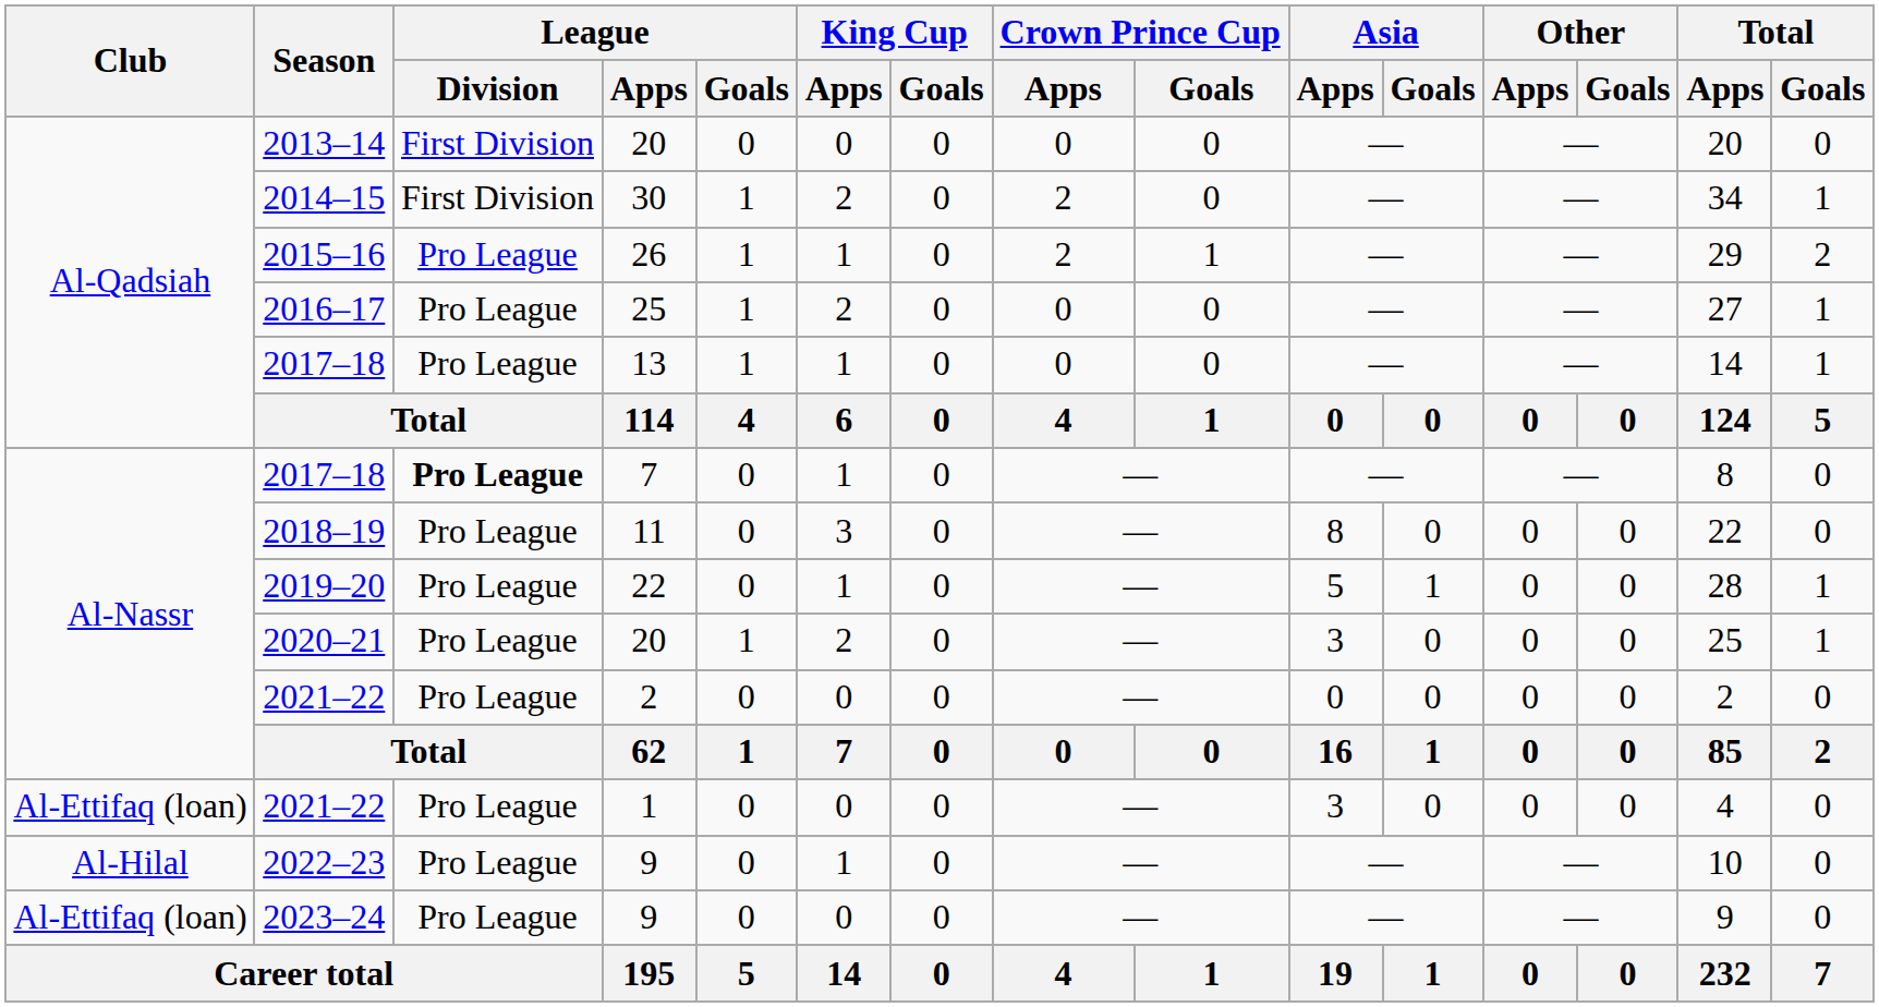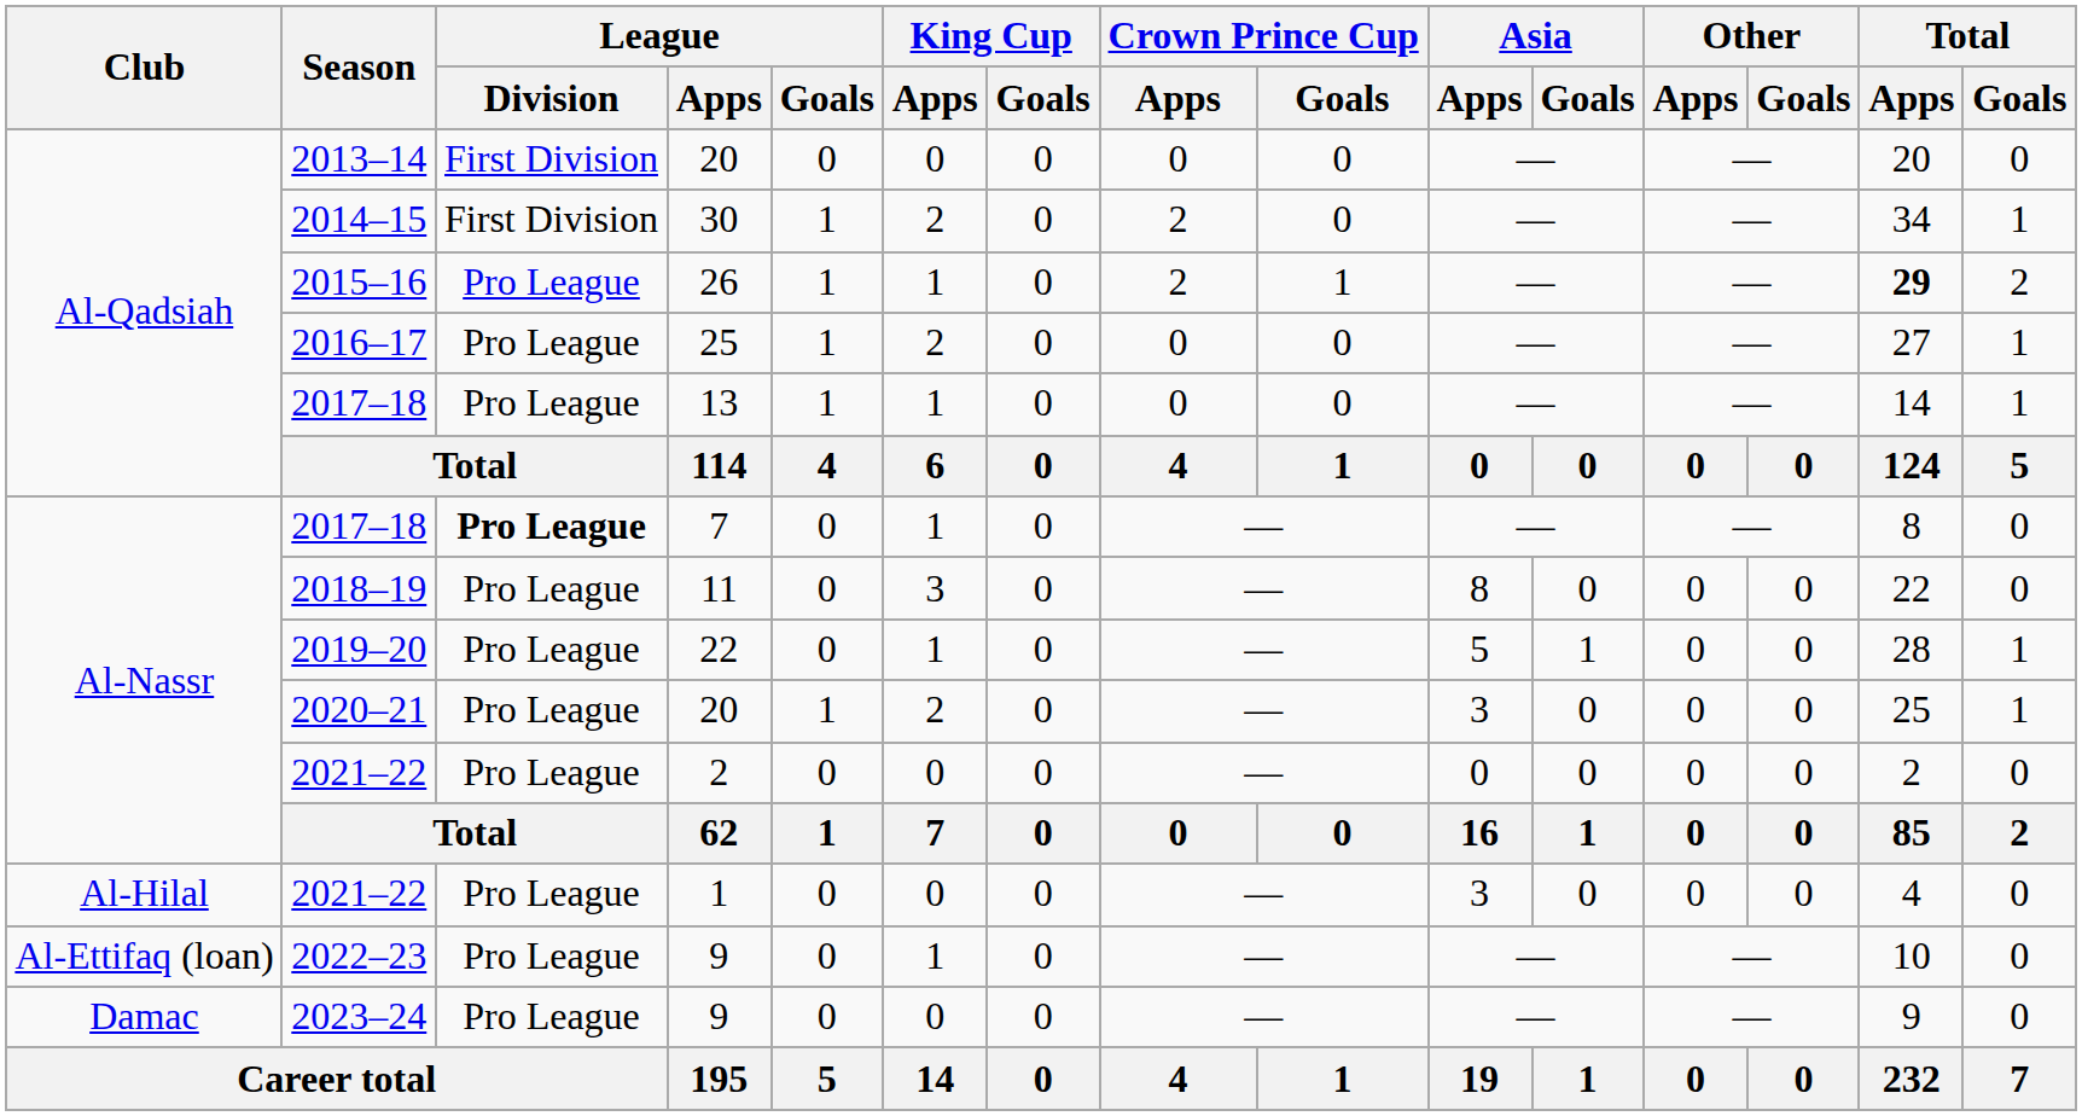2015–16 | Total / Apps: normal -> bold
2021–22 / 1 | Club: Al-Ettifaq (loan) -> Al-Hilal
2022–23 | Club: Al-Hilal -> Al-Ettifaq (loan)
2023–24 | Club: Al-Ettifaq (loan) -> Damac
